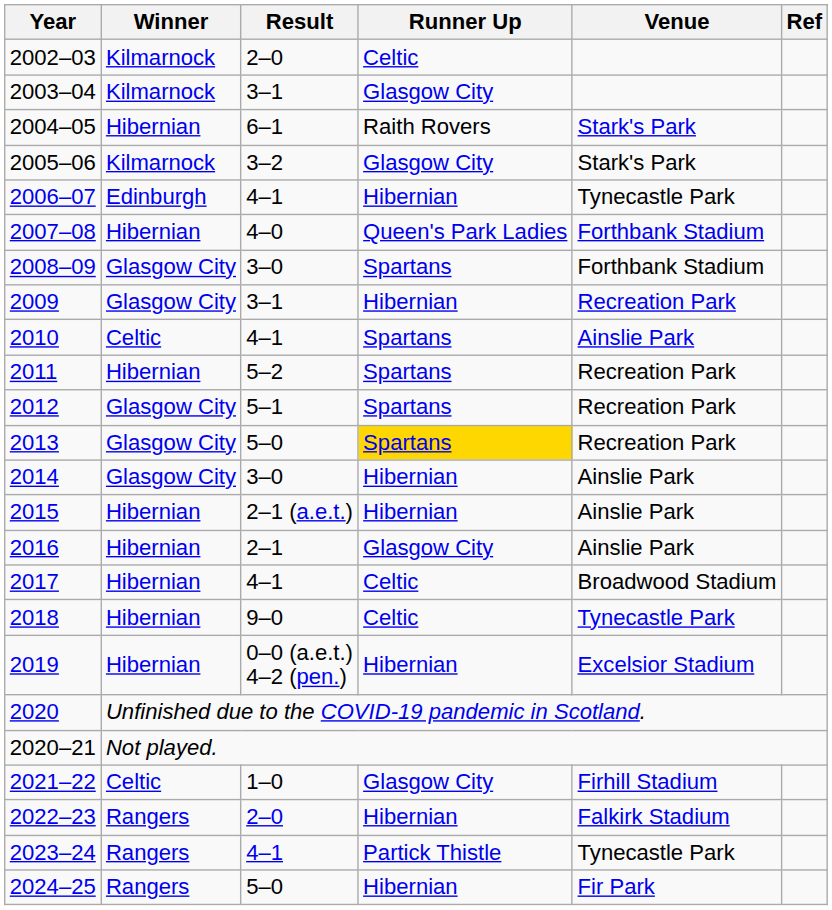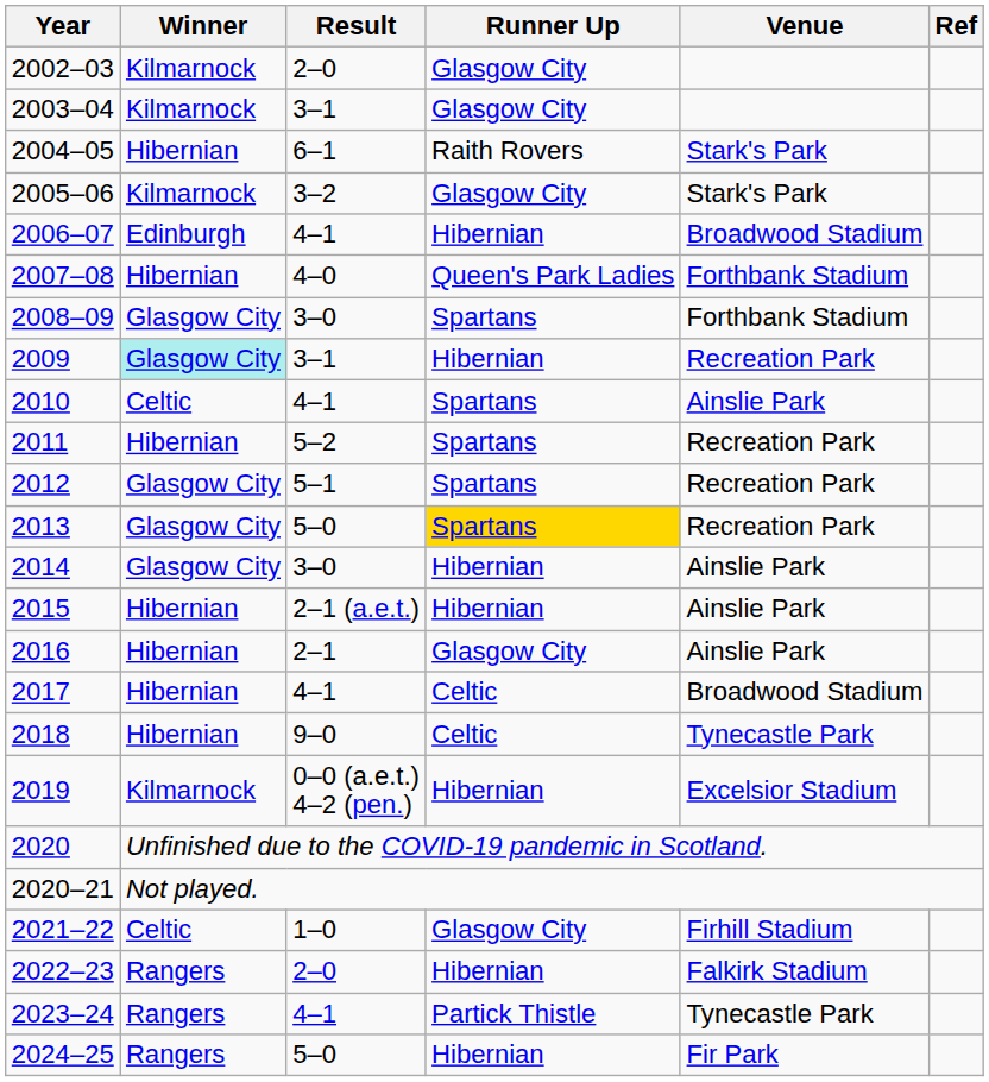2002–03 | Runner Up: Celtic -> Glasgow City
2006–07 | Venue: Tynecastle Park -> Broadwood Stadium
2009 | Winner: no background -> paleturquoise background
2019 | Winner: Hibernian -> Kilmarnock
